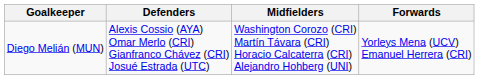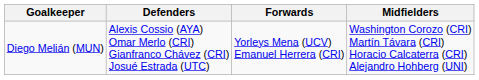columns swapped: Midfielders <-> Forwards
